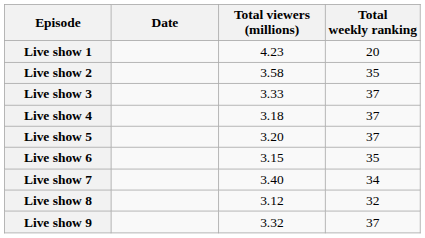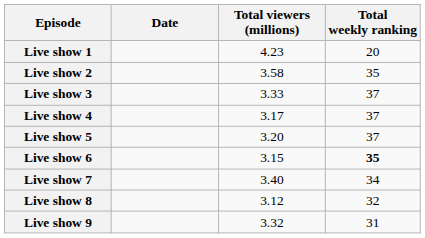Live show 4 | Total viewers (millions): 3.18 -> 3.17
Live show 6 | Total weekly ranking: normal -> bold
Live show 9 | Total weekly ranking: 37 -> 31
